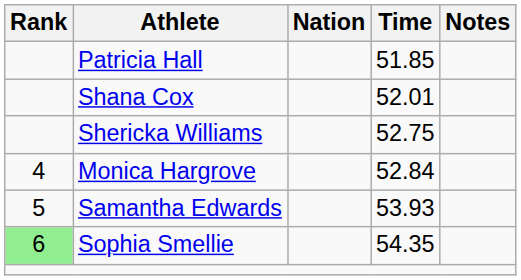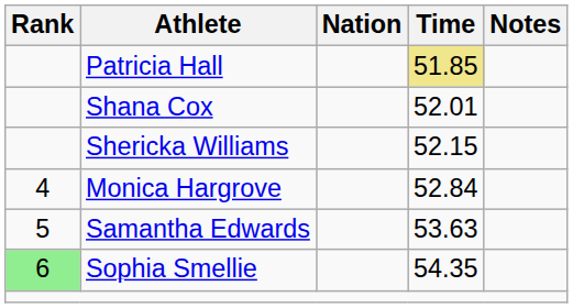Patricia Hall | Time: no background -> khaki background
Shericka Williams | Time: 52.75 -> 52.15
Samantha Edwards | Time: 53.93 -> 53.63
